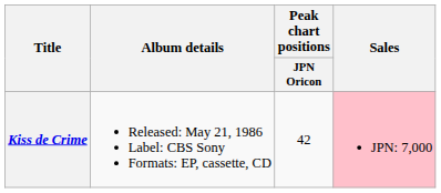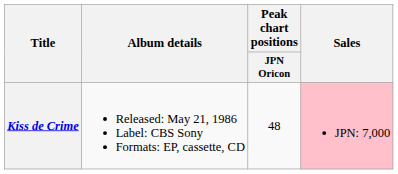Kiss de Crime | Peak chart positions / JPN Oricon: 42 -> 48
